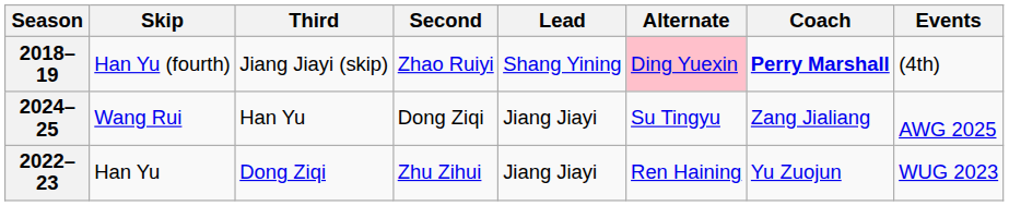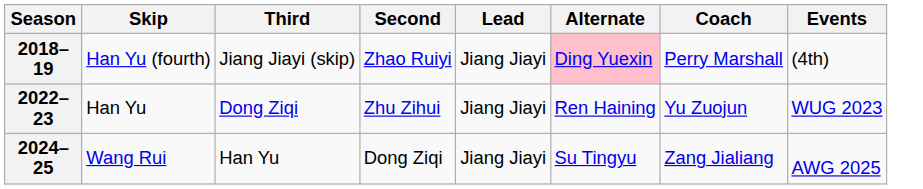2018–19 | Lead: Shang Yining -> Jiang Jiayi
2018–19 | Coach: bold -> normal
rows swapped: 2022–23 <-> 2024–25
